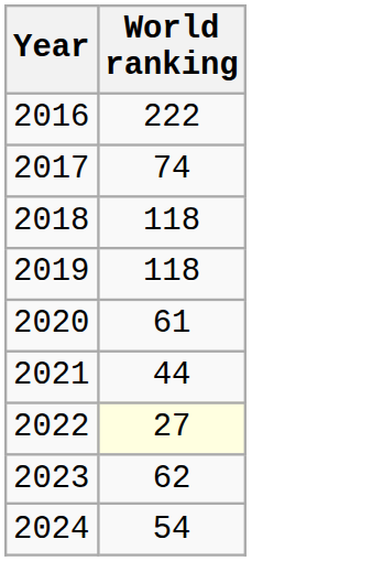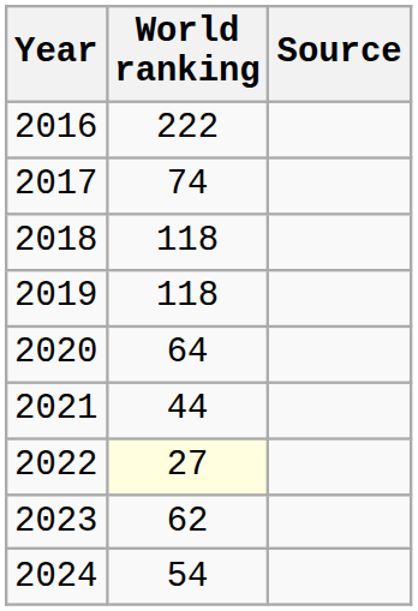+ column: Source
2020 | World ranking: 61 -> 64
